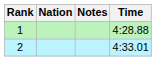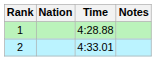columns swapped: Time <-> Notes
